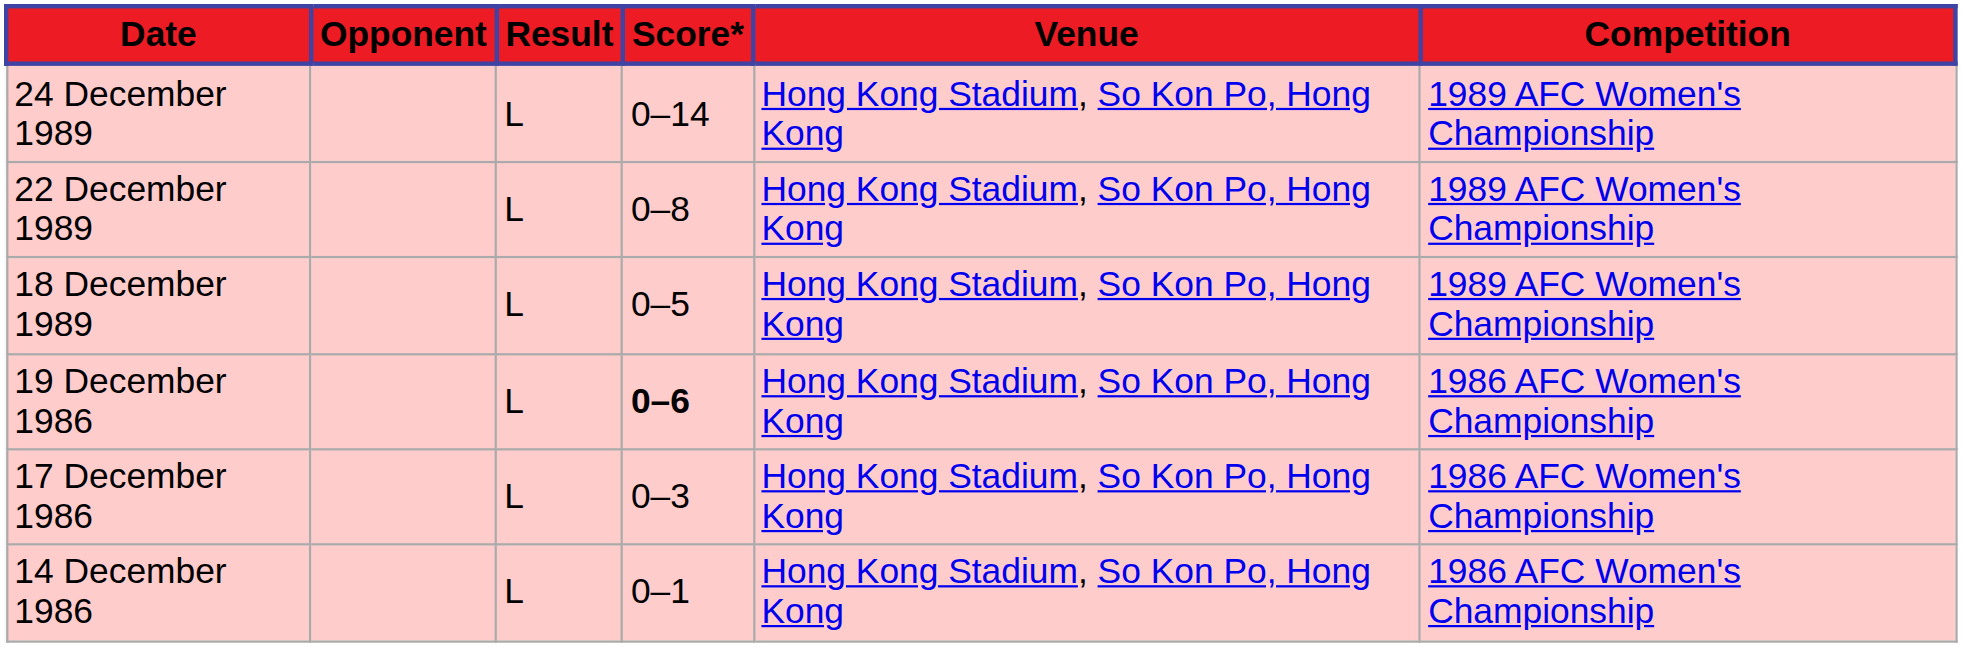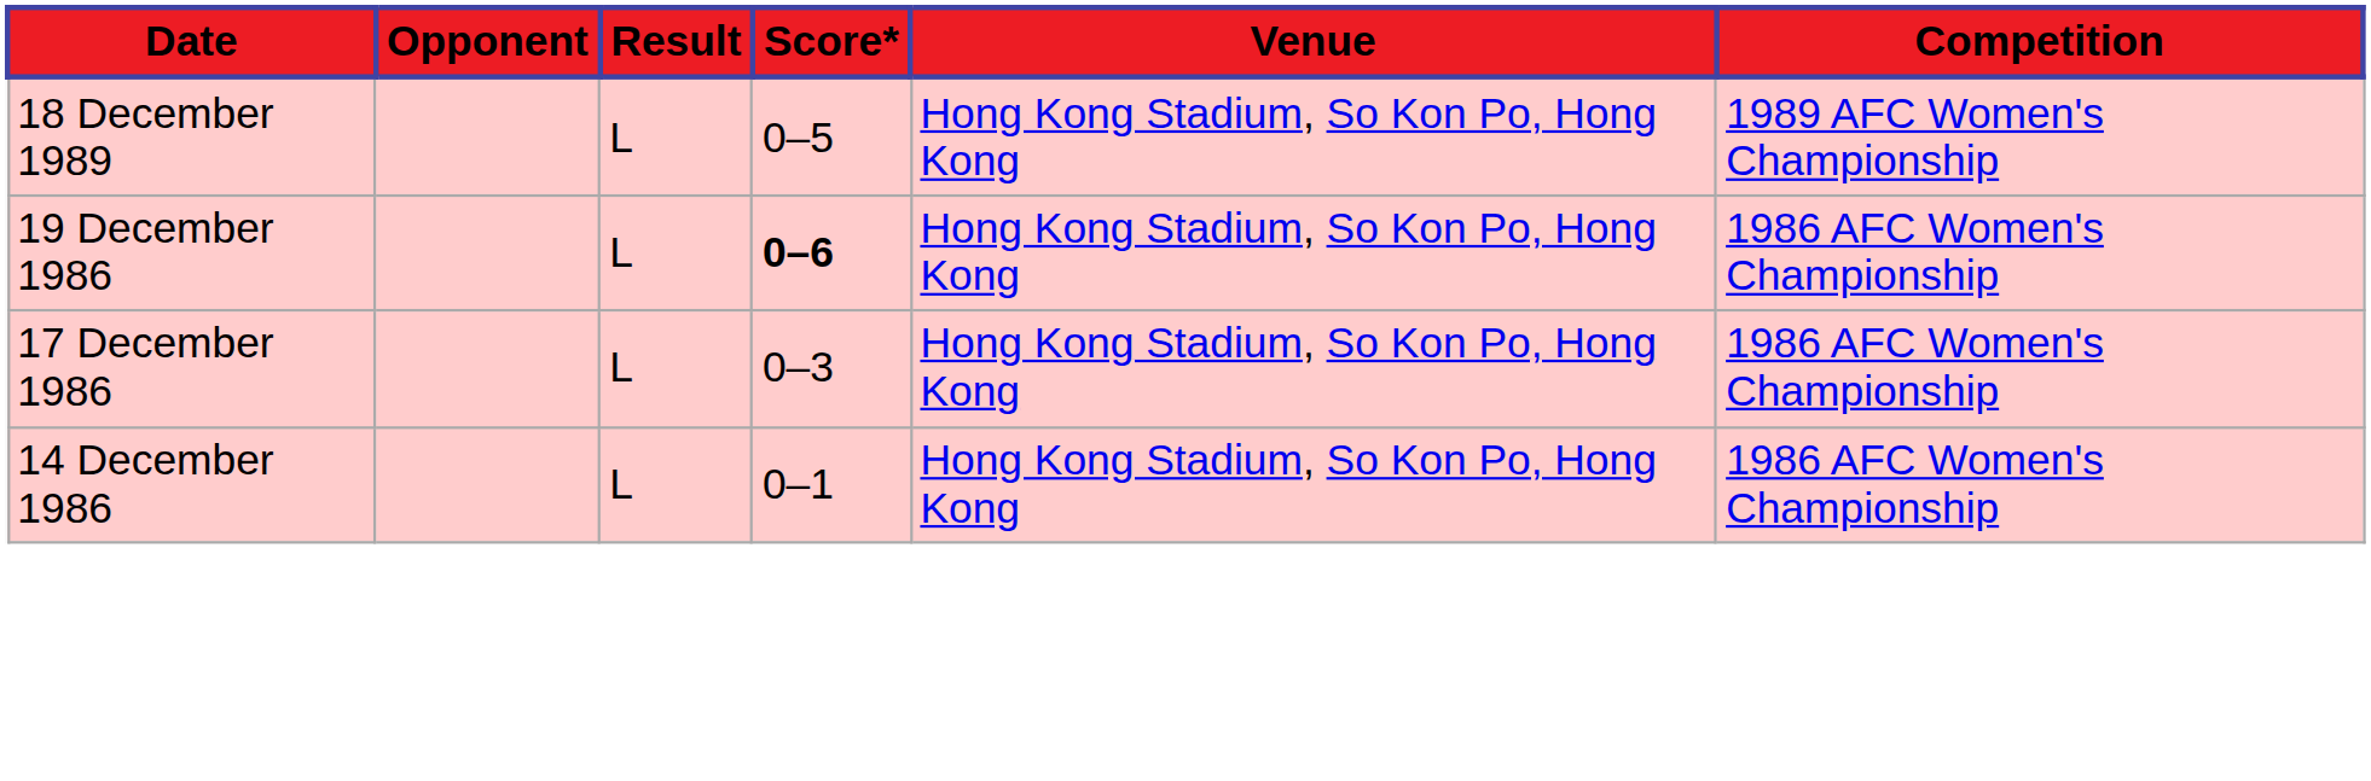- row: 24 December 1989 | L | 0–14 | Hong Kong Stadium, So Kon Po, Hong Kong | 1989 AFC Women's Championship
- row: 22 December 1989 | L | 0–8 | Hong Kong Stadium, So Kon Po, Hong Kong | 1989 AFC Women's Championship
